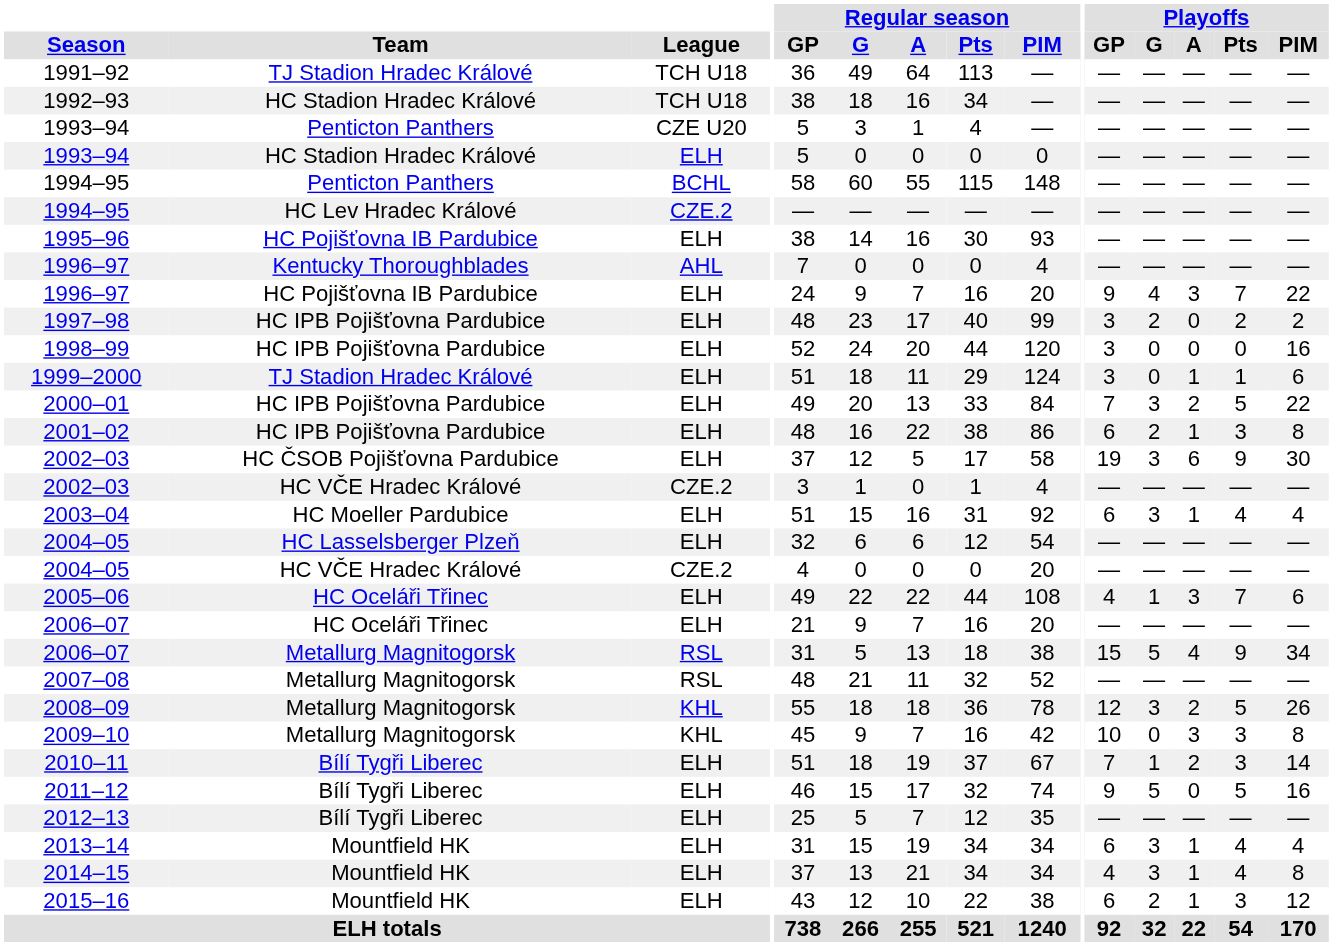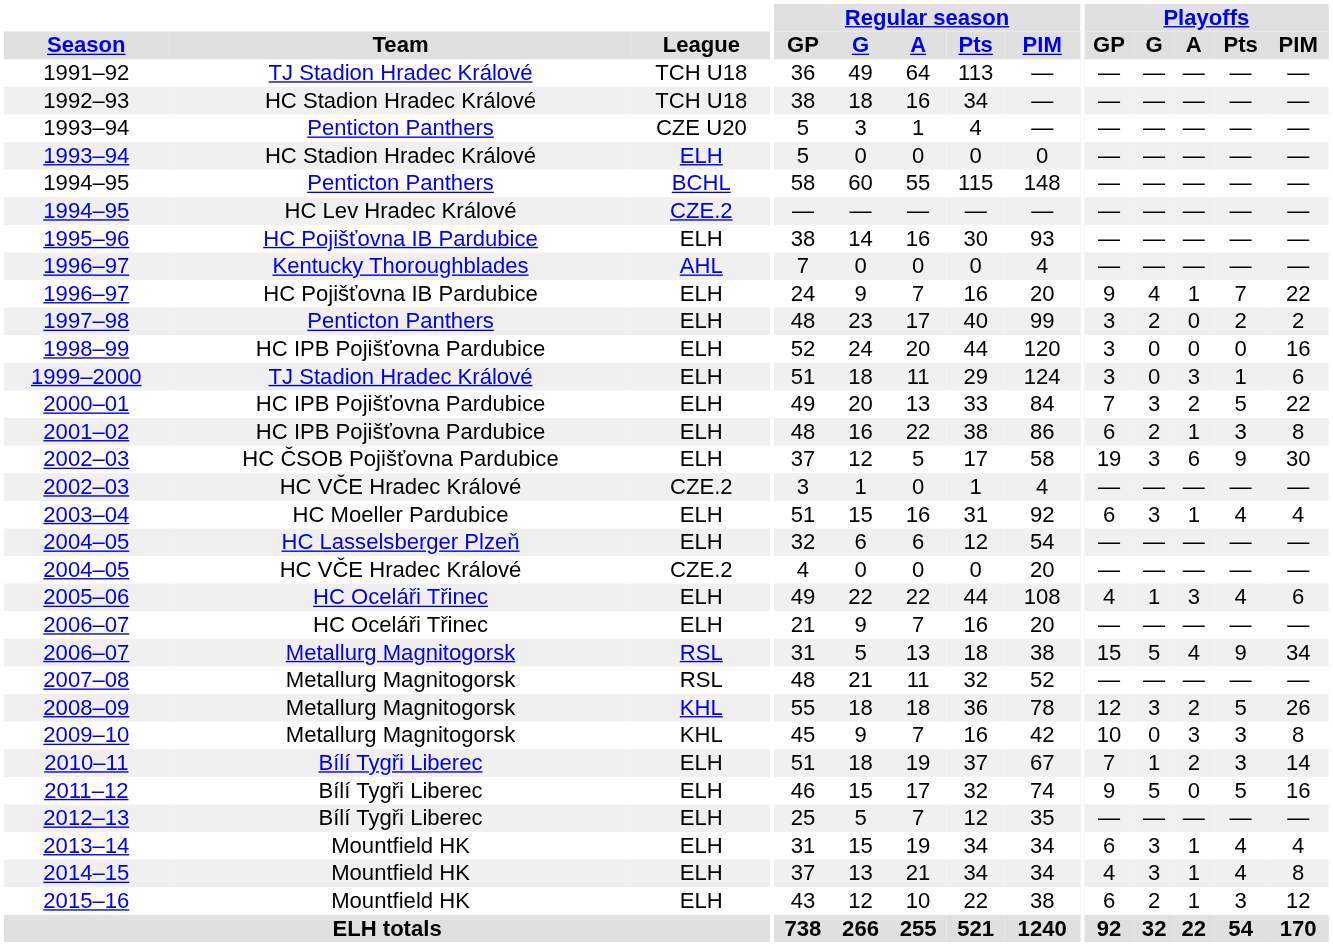1996–97 / ELH | Playoffs / A: 3 -> 1
1997–98 | Team: HC IPB Pojišťovna Pardubice -> Penticton Panthers
1999–2000 | Playoffs / A: 1 -> 3
2005–06 | Playoffs / Pts: 7 -> 4
